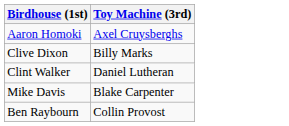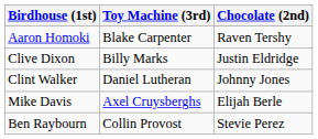+ column: Chocolate (2nd) | Raven Tershy | Justin Eldridge | Johnny Jones | Elijah Berle | Stevie Perez
Aaron Homoki | Toy Machine (3rd): Axel Cruysberghs -> Blake Carpenter
Mike Davis | Toy Machine (3rd): Blake Carpenter -> Axel Cruysberghs
